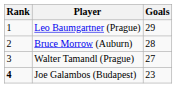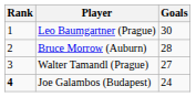Leo Baumgartner (Prague) | Goals: 29 -> 30
Joe Galambos (Budapest) | Goals: 23 -> 24
